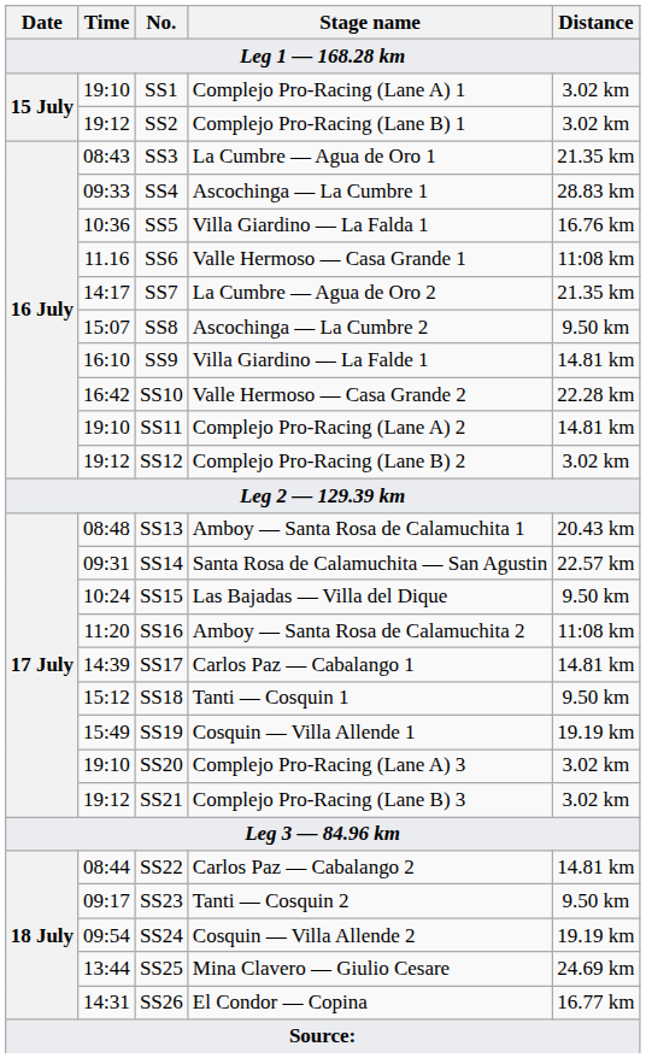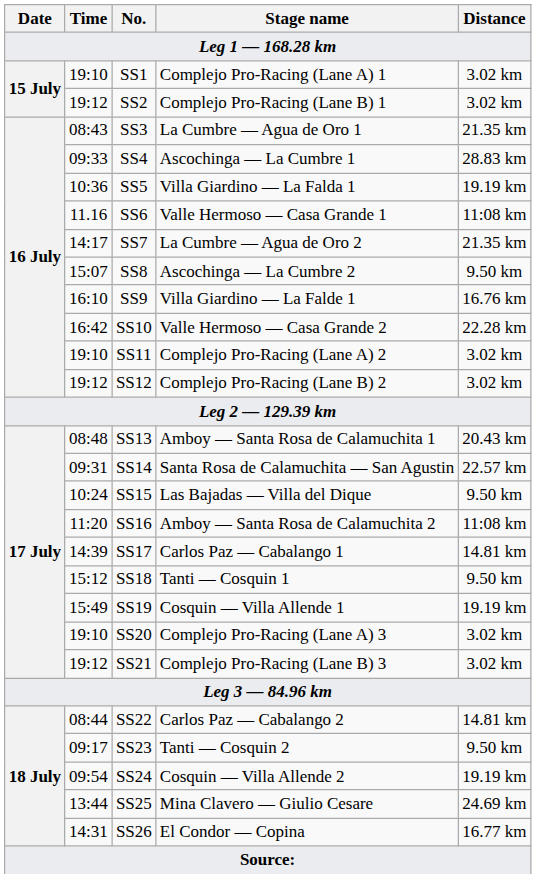SS5 | Distance: 16.76 km -> 19.19 km
SS9 | Distance: 14.81 km -> 16.76 km
SS11 | Distance: 14.81 km -> 3.02 km
